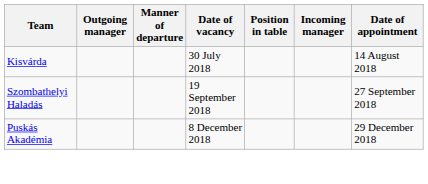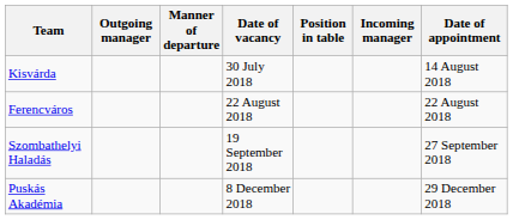+ row: Ferencváros | 22 August 2018 | 22 August 2018
